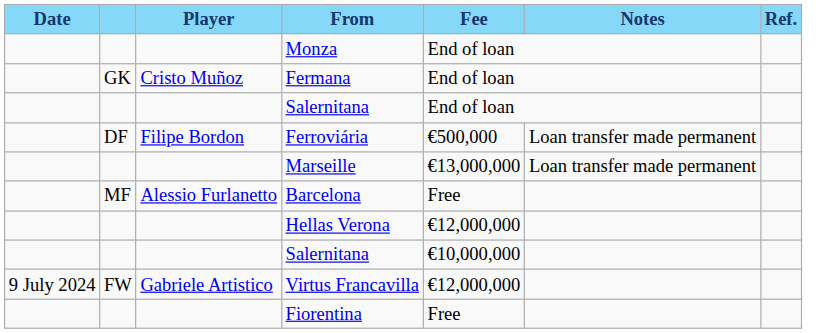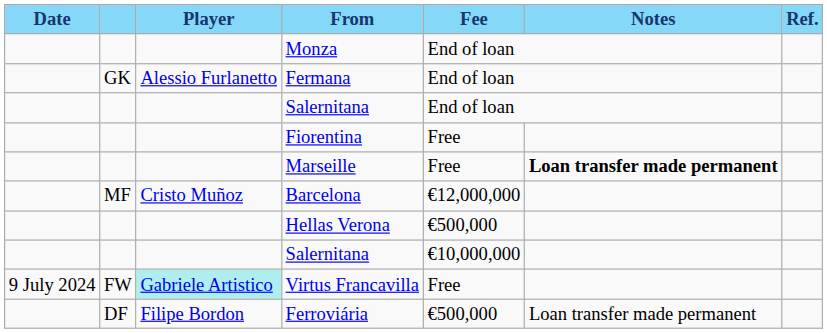Fermana | Player: Cristo Muñoz -> Alessio Furlanetto
rows swapped: Ferroviária <-> Fiorentina
Marseille | Fee: €13,000,000 -> Free
Marseille | Notes: normal -> bold
Barcelona | Player: Alessio Furlanetto -> Cristo Muñoz
Barcelona | Fee: Free -> €12,000,000
Hellas Verona | Fee: €12,000,000 -> €500,000
Virtus Francavilla | Player: no background -> paleturquoise background
Virtus Francavilla | Fee: €12,000,000 -> Free
